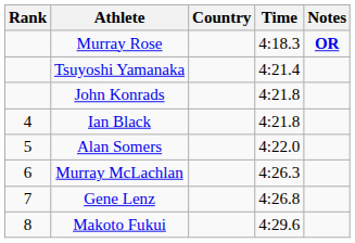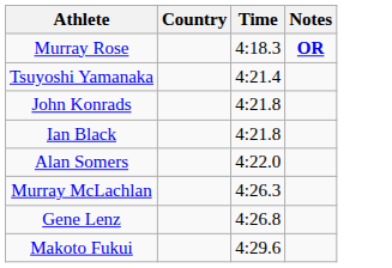- column: Rank | 4 | 5 | 6 | 7 | 8
